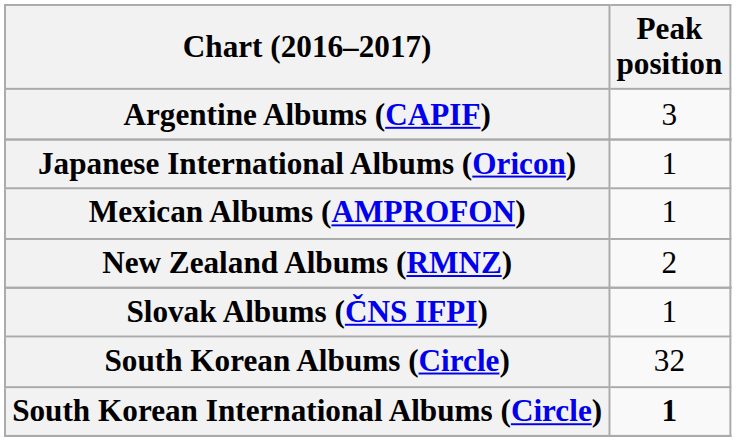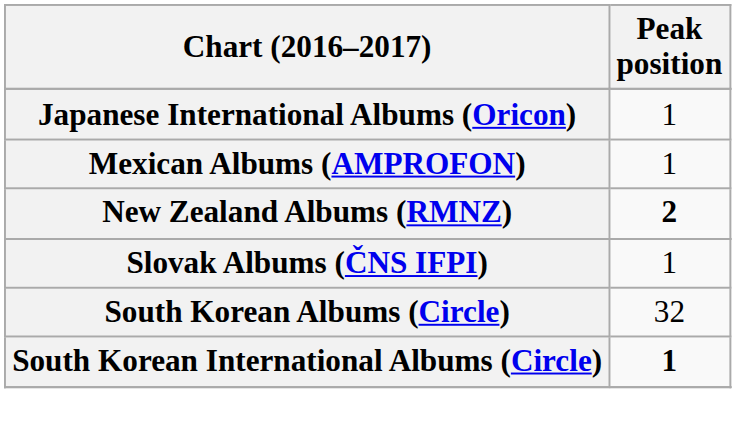- row: Argentine Albums (CAPIF) | 3
New Zealand Albums (RMNZ) | Peak position: normal -> bold
